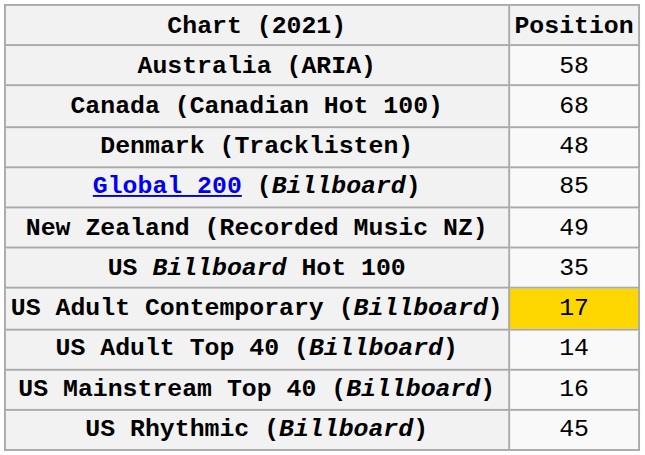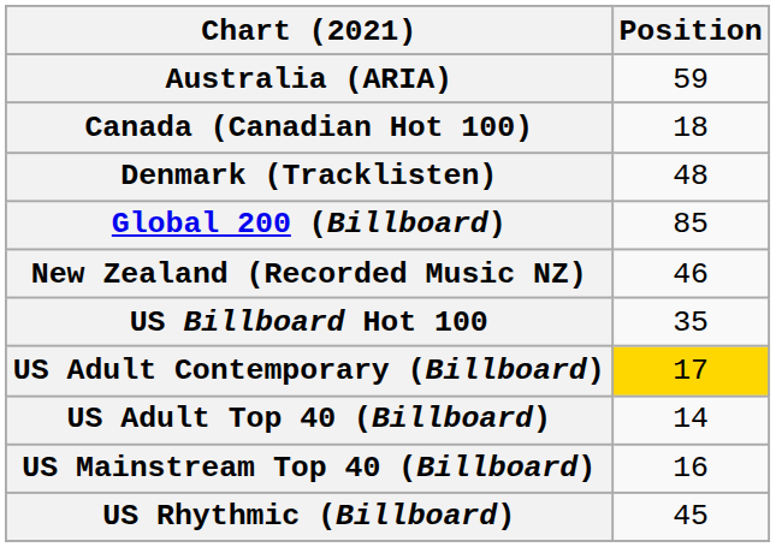Australia (ARIA) | Position: 58 -> 59
Canada (Canadian Hot 100) | Position: 68 -> 18
New Zealand (Recorded Music NZ) | Position: 49 -> 46
